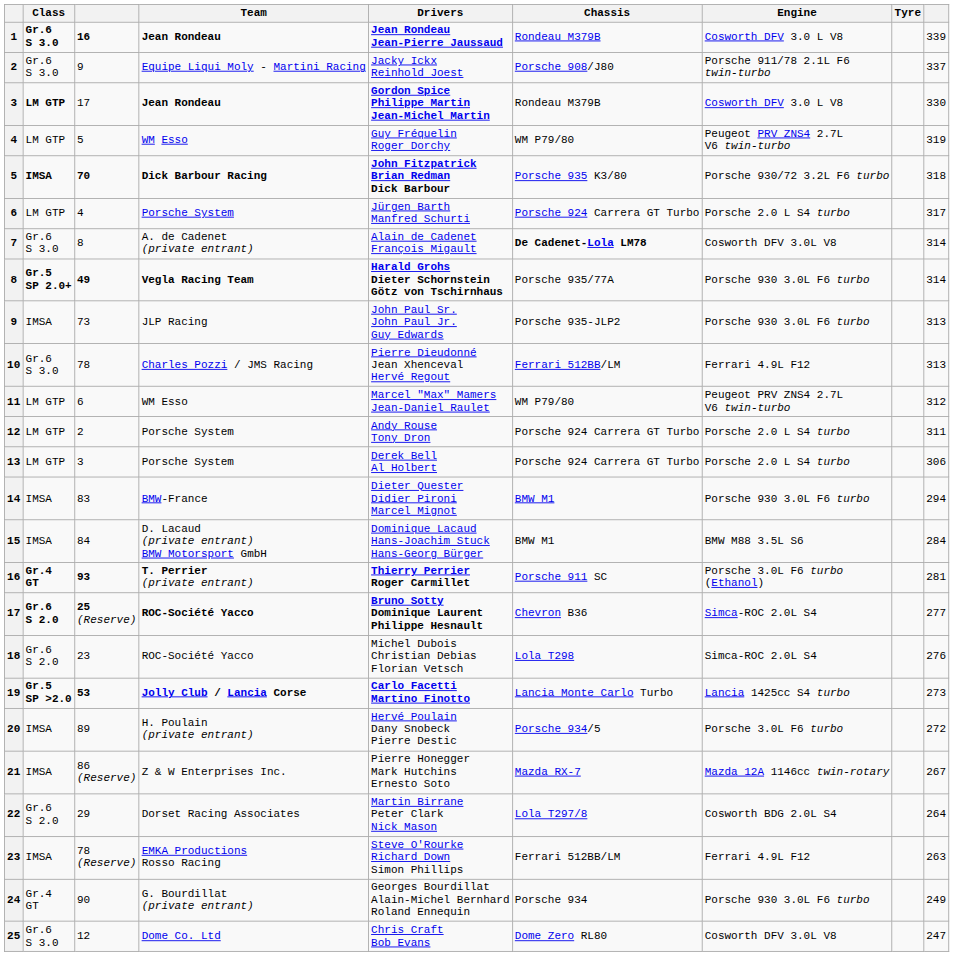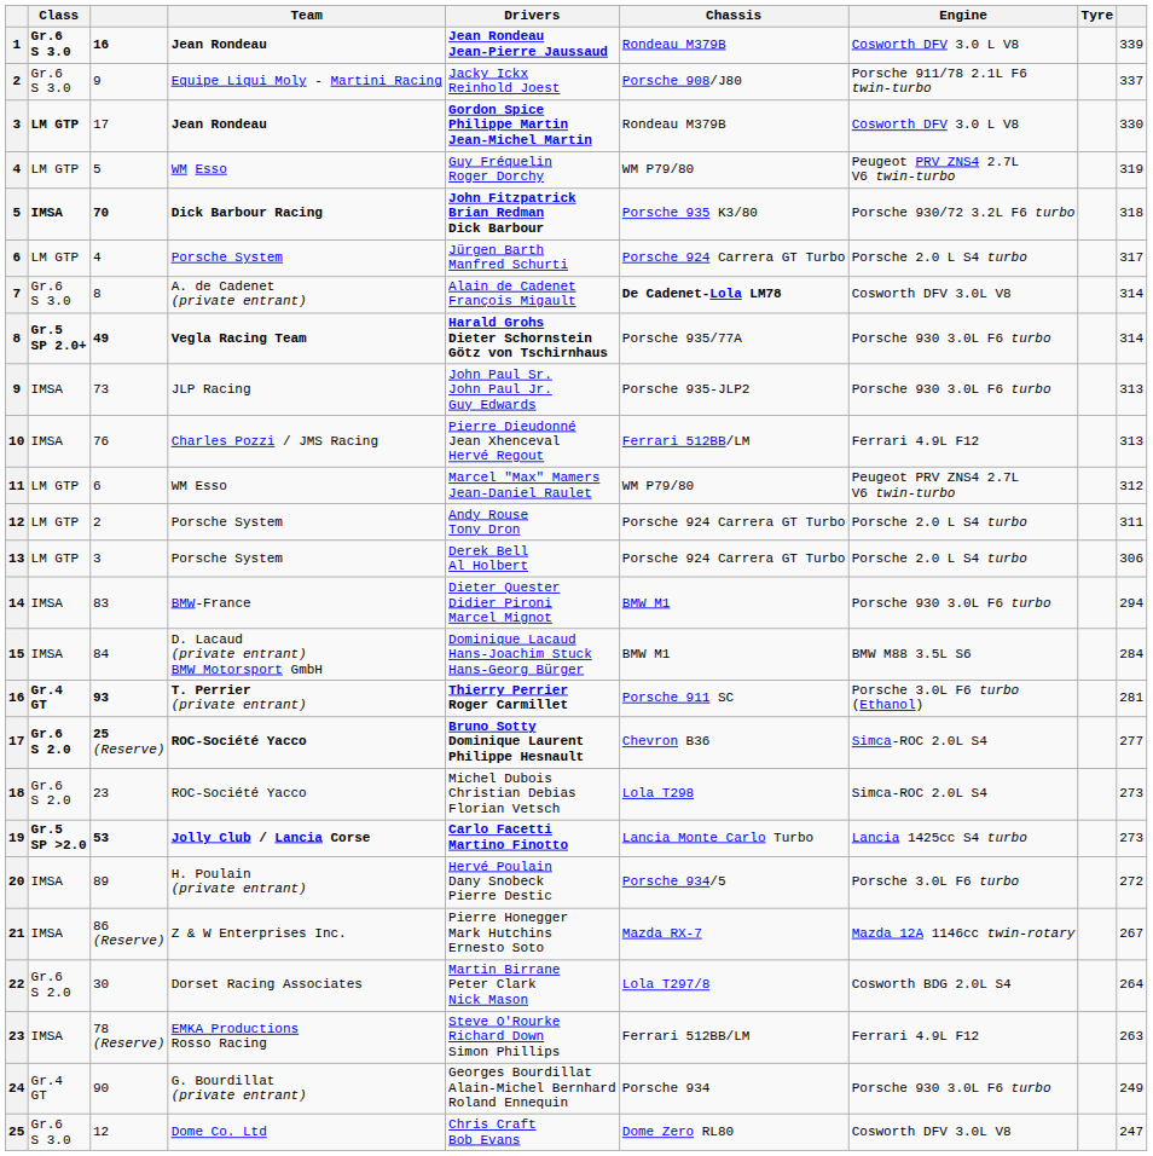10 | Class: Gr.6 S 3.0 -> IMSA
10 | column 3: 78 -> 76
18 | column 9: 276 -> 273
22 | column 3: 29 -> 30
